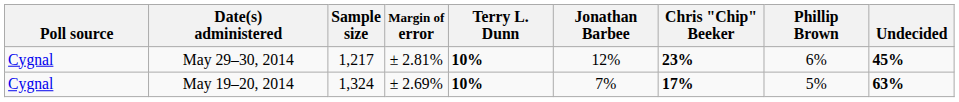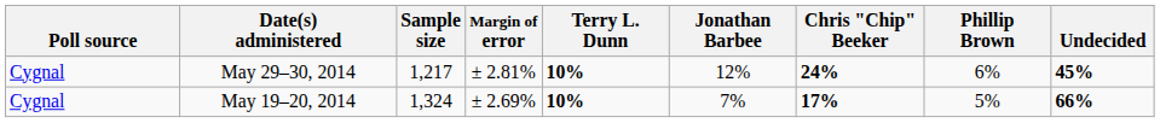May 29–30, 2014 | Chris "Chip" Beeker: 23% -> 24%
May 19–20, 2014 | Undecided: 63% -> 66%
